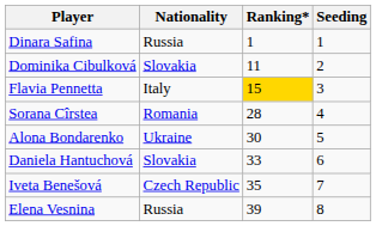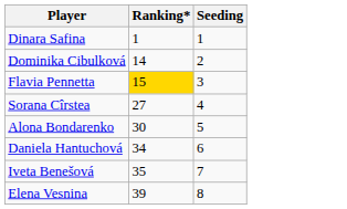- column: Nationality | Russia | Slovakia | Italy | Romania | Ukraine | Slovakia | Czech Republic | Russia
Dominika Cibulková | Ranking*: 11 -> 14
Sorana Cîrstea | Ranking*: 28 -> 27
Daniela Hantuchová | Ranking*: 33 -> 34
